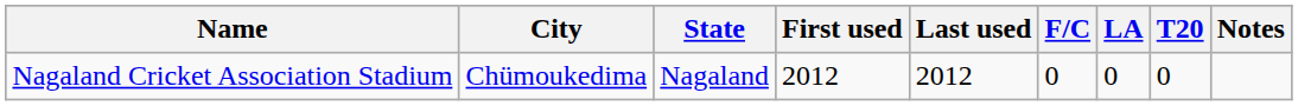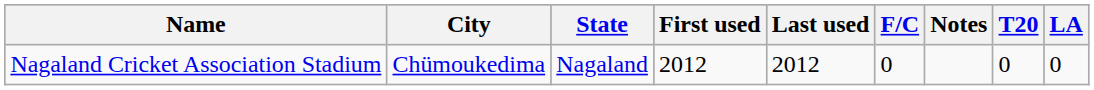columns swapped: LA <-> Notes
